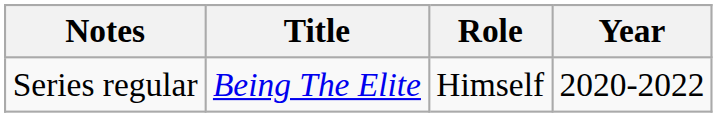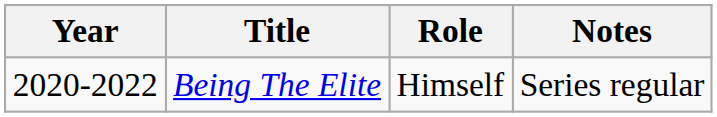columns swapped: Year <-> Notes
